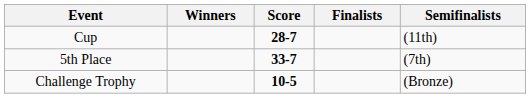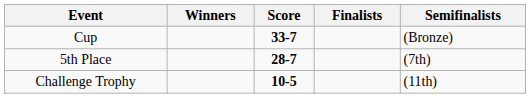Cup | Score: 28-7 -> 33-7
Cup | Semifinalists: (11th) -> (Bronze)
5th Place | Score: 33-7 -> 28-7
Challenge Trophy | Semifinalists: (Bronze) -> (11th)
